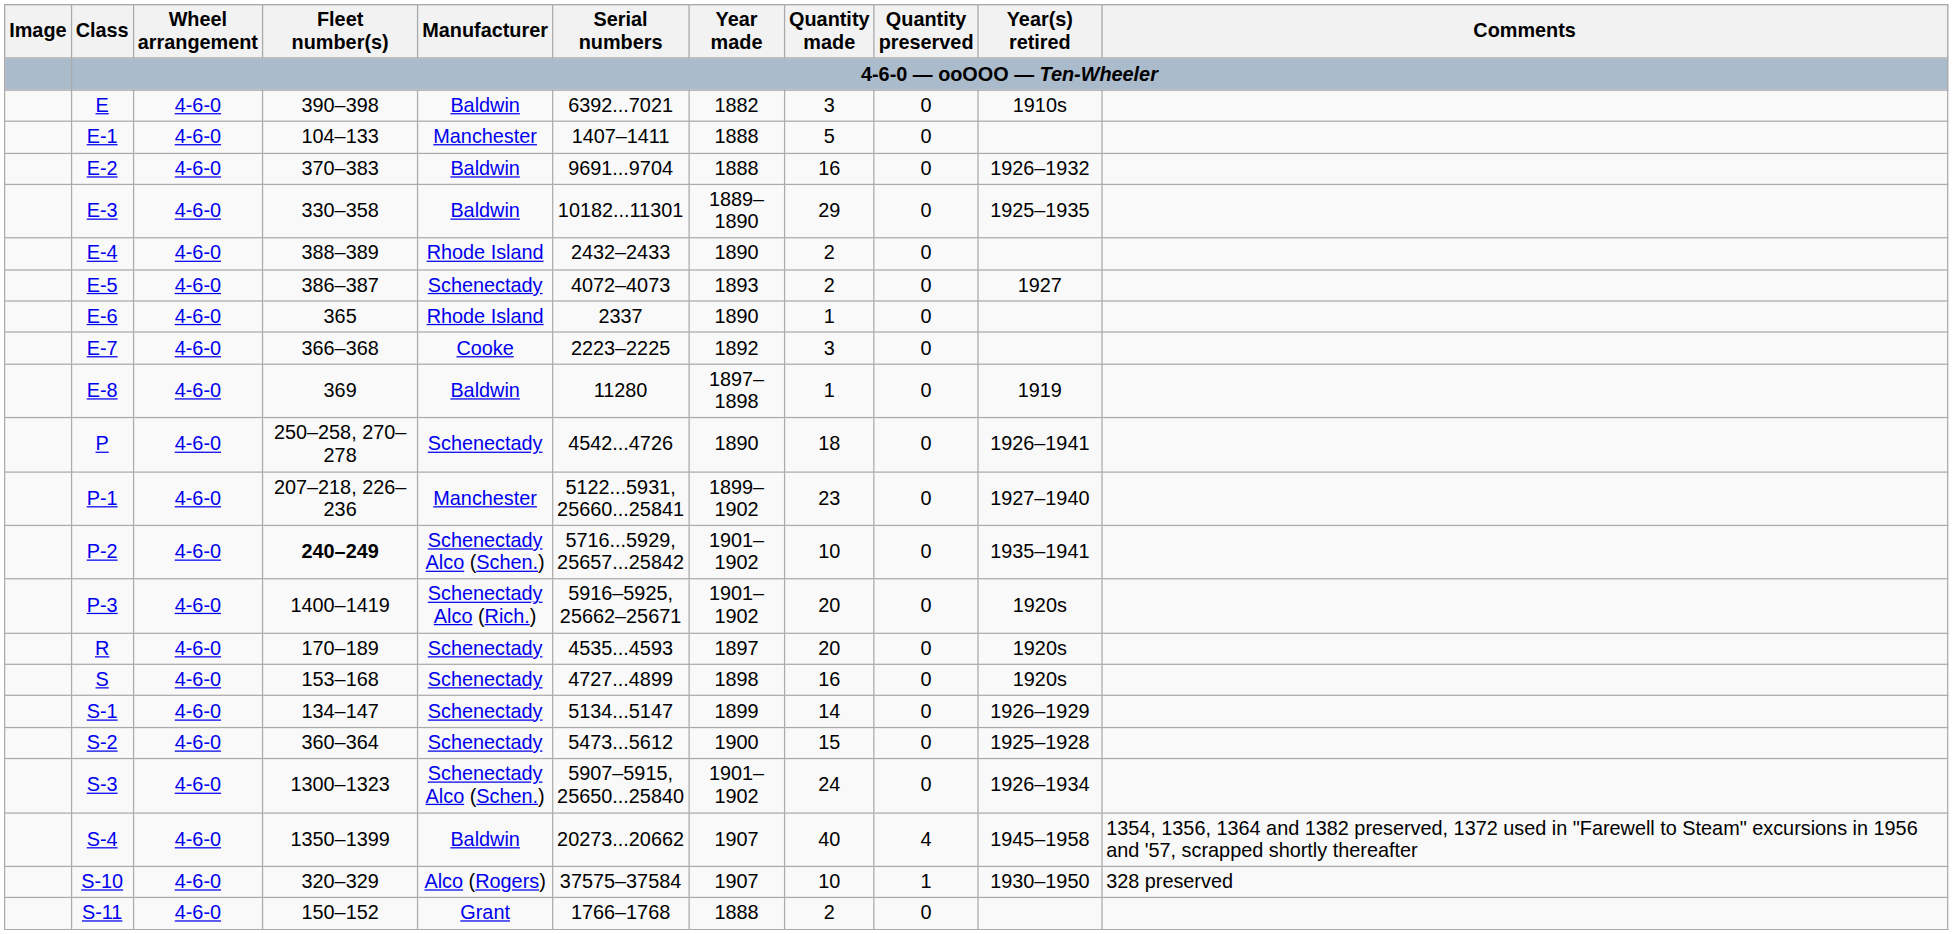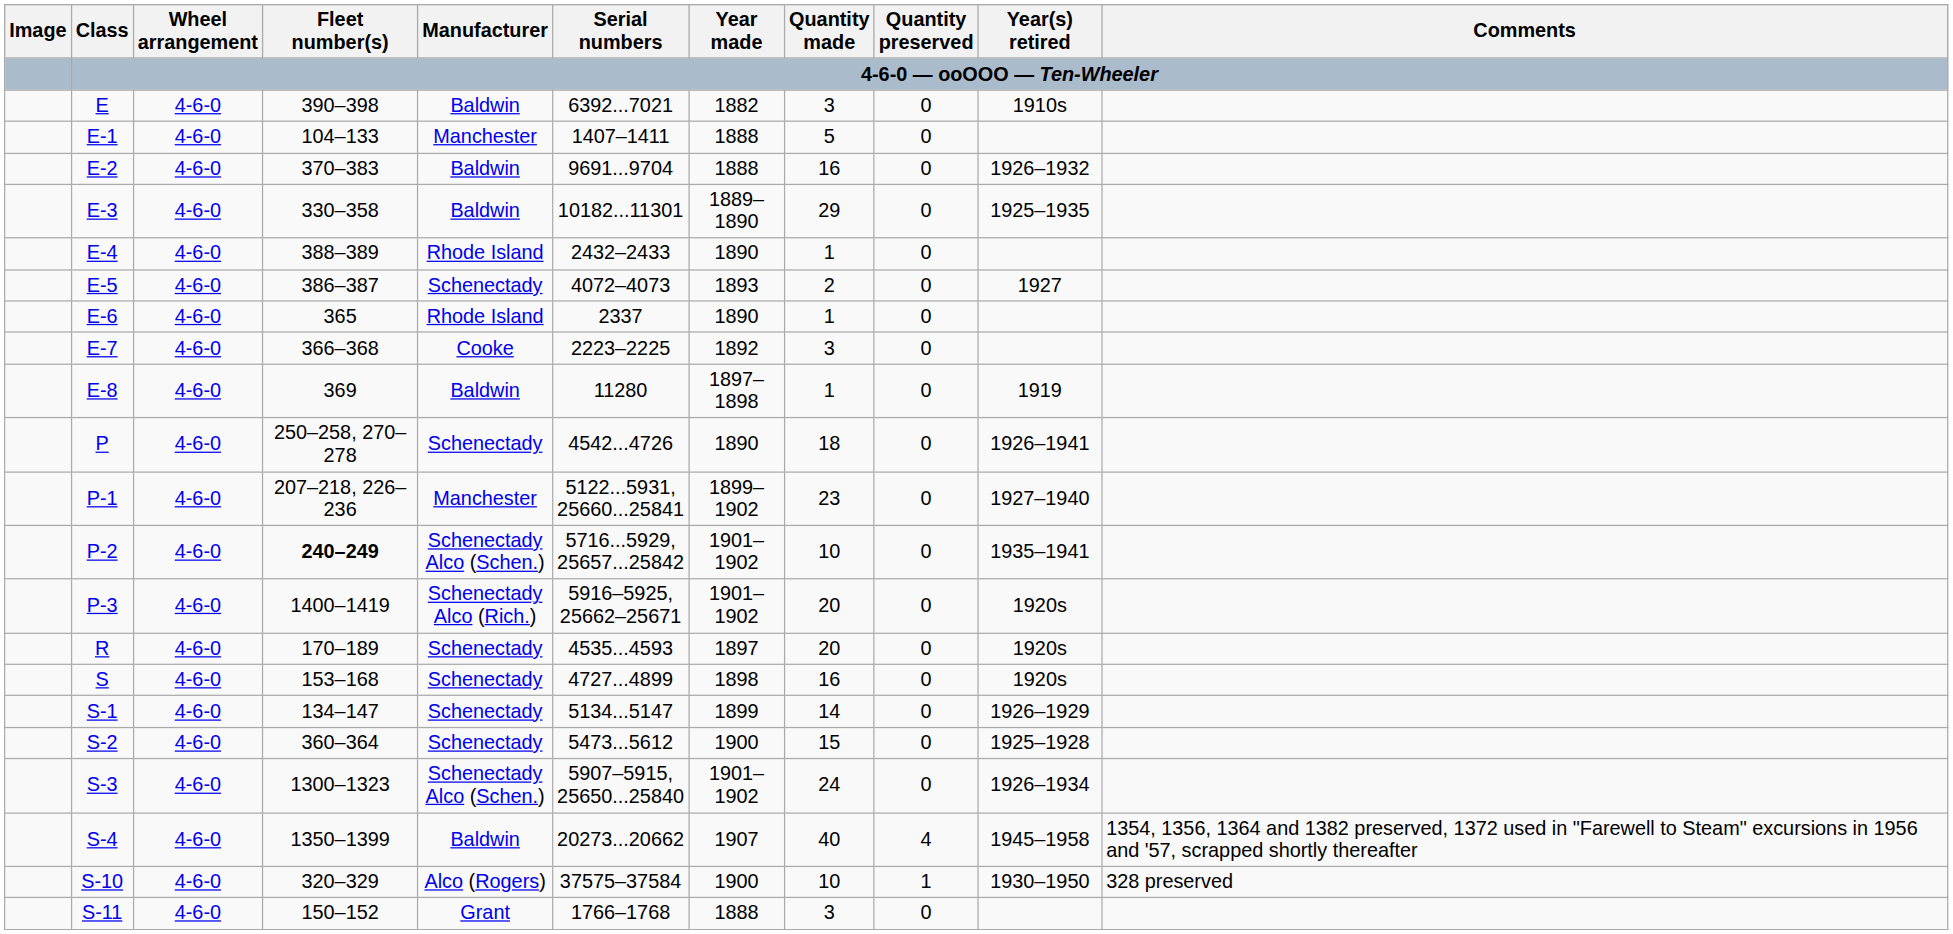E-4 | Quantity made: 2 -> 1
S-10 | Year made: 1907 -> 1900
S-11 | Quantity made: 2 -> 3
